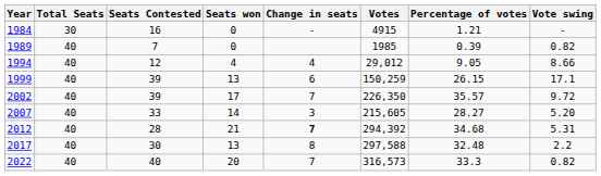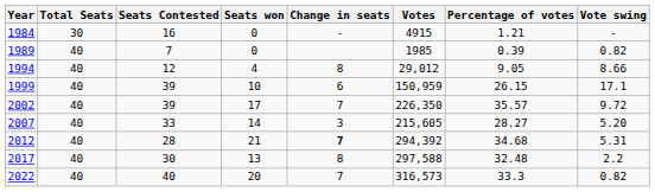1994 | Change in seats: 4 -> 8
1999 | Seats won: 13 -> 10
1999 | Votes: 150,259 -> 150,959
